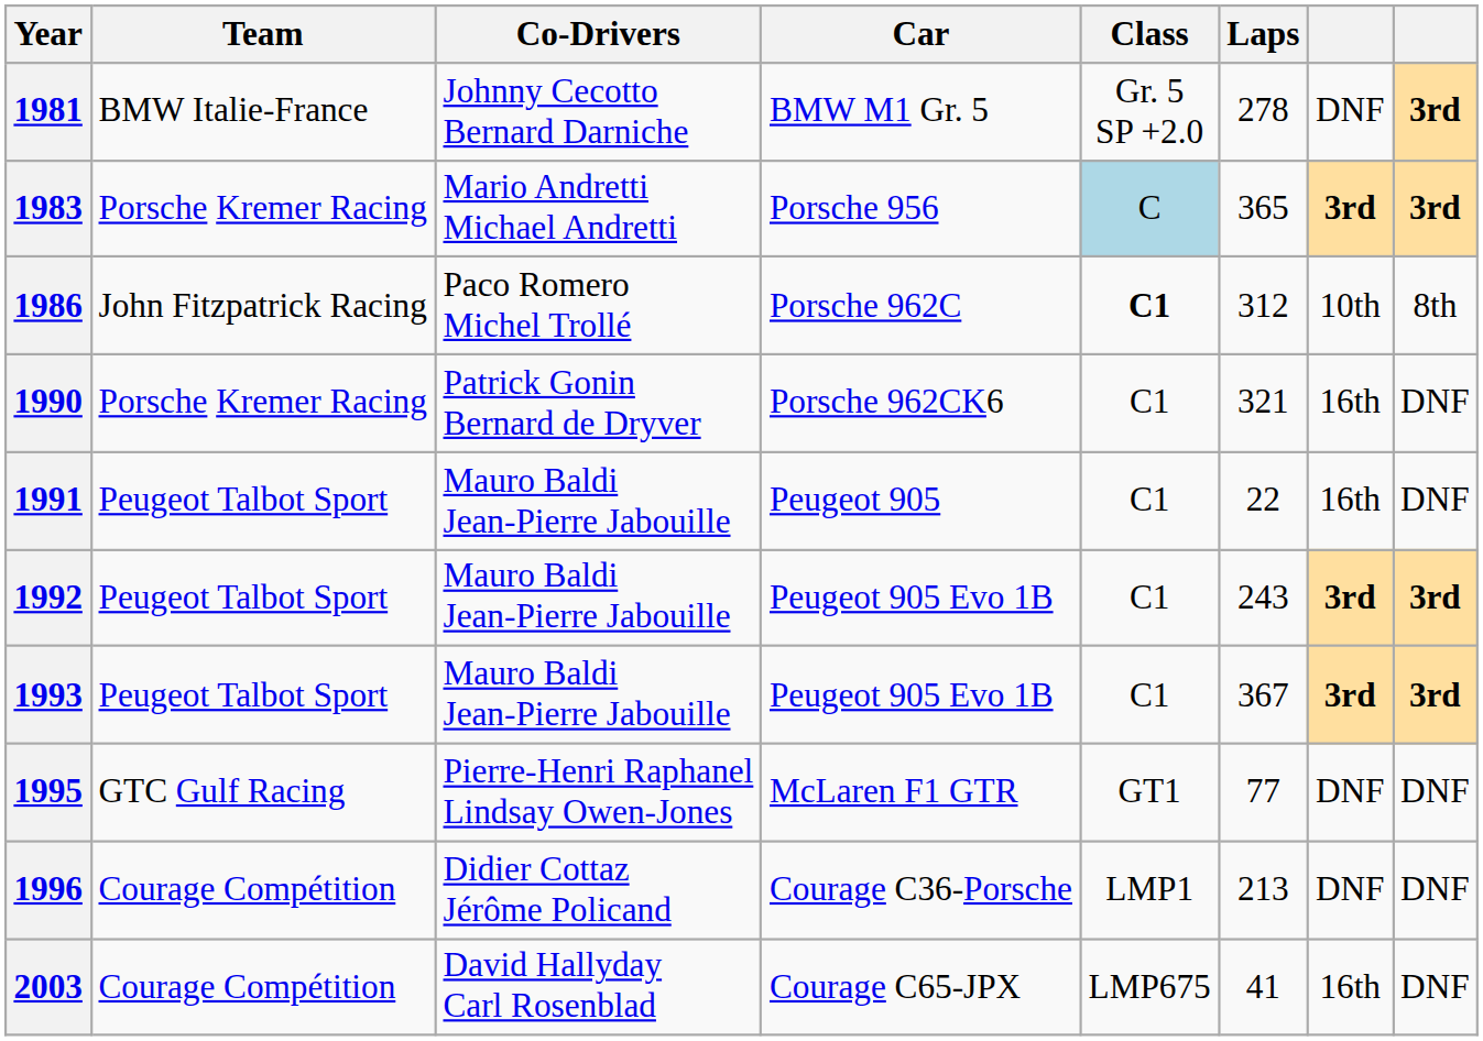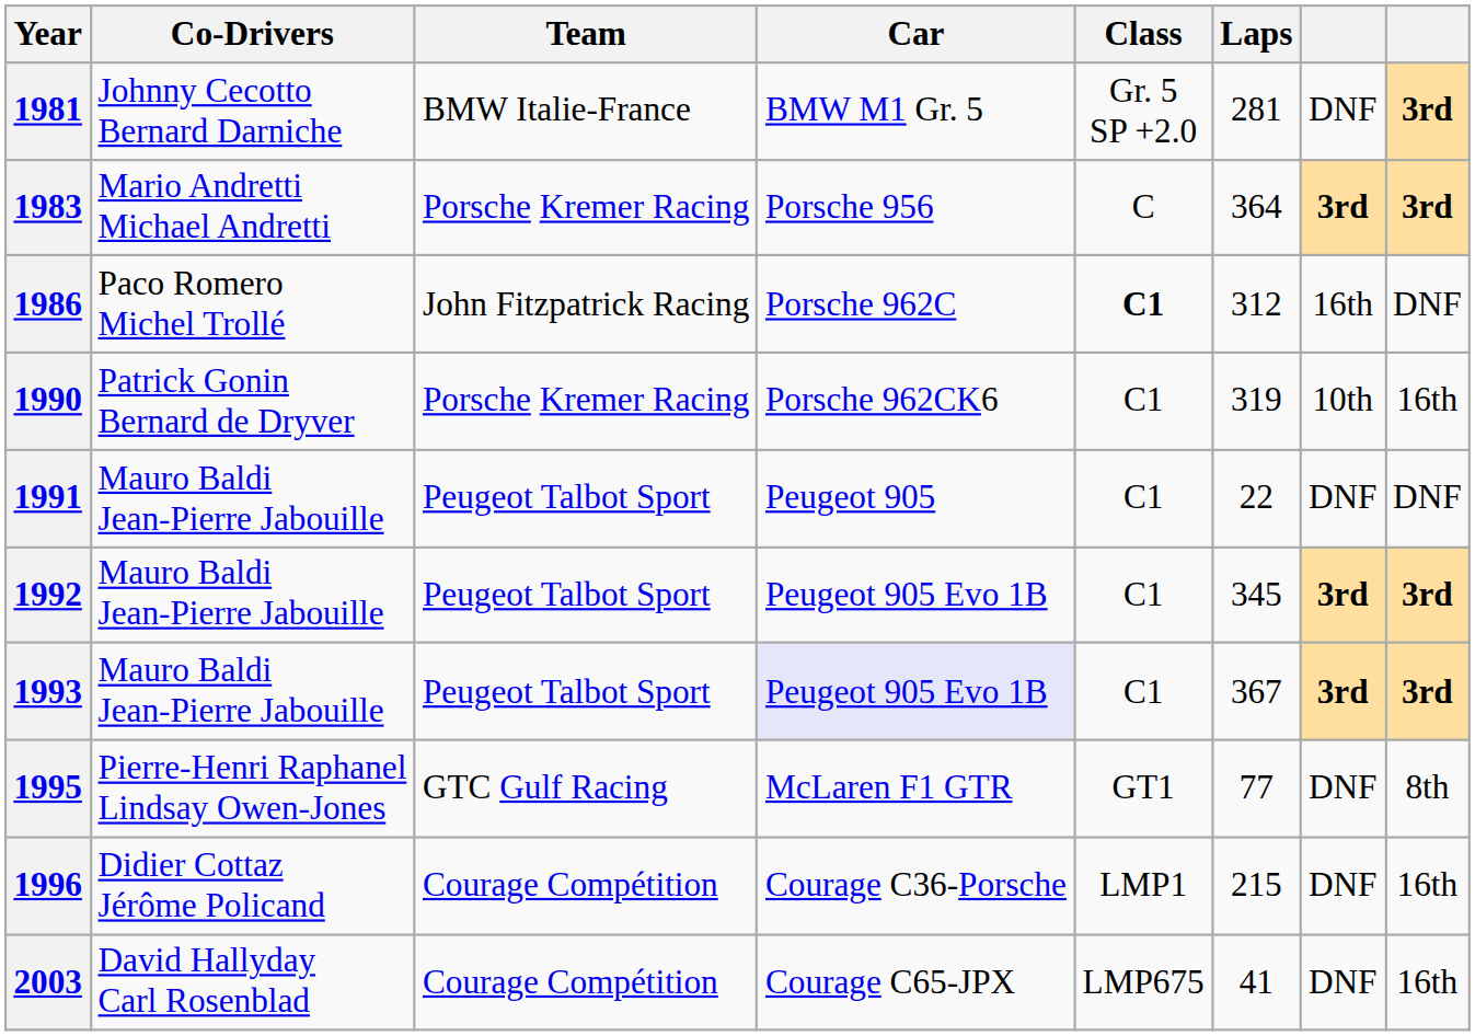columns swapped: Team <-> Co-Drivers
1981 | Laps: 278 -> 281
1983 | Class: lightblue background -> no background
1983 | Laps: 365 -> 364
1986 | column 7: 10th -> 16th
1986 | column 8: 8th -> DNF
1990 | Laps: 321 -> 319
1990 | column 7: 16th -> 10th
1990 | column 8: DNF -> 16th
1991 | column 7: 16th -> DNF
1992 | Laps: 243 -> 345
1993 | Car: no background -> lavender background
1995 | column 8: DNF -> 8th
1996 | Laps: 213 -> 215
1996 | column 8: DNF -> 16th
2003 | column 7: 16th -> DNF
2003 | column 8: DNF -> 16th
